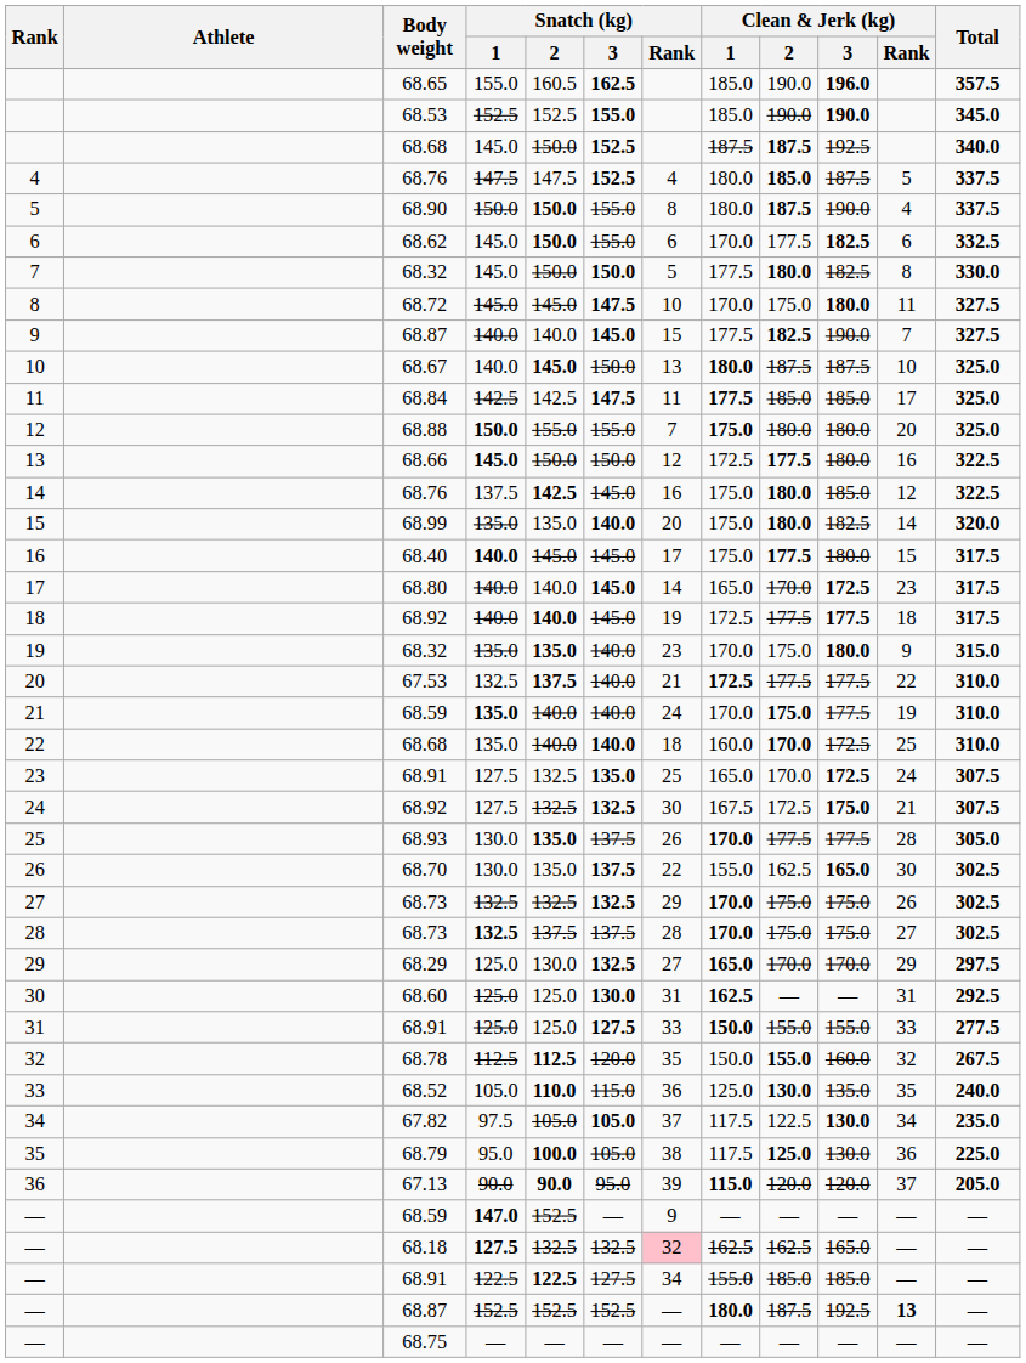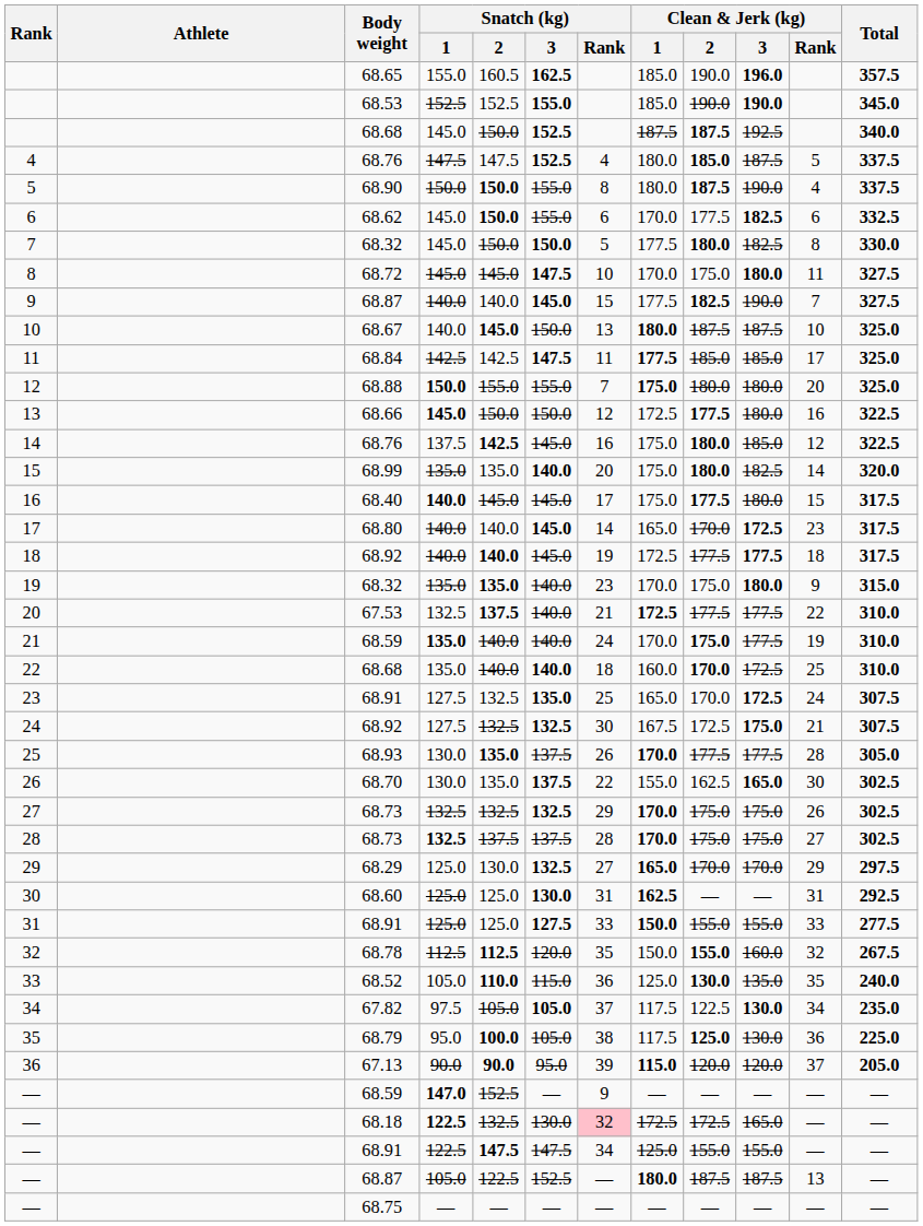— / 68.18 | Snatch (kg) / 1: 127.5 -> 122.5
— / 68.18 | Snatch (kg) / 3: 132.5 -> 130.0
— / 68.18 | Clean & Jerk (kg) / 1: 162.5 -> 172.5
— / 68.18 | Clean & Jerk (kg) / 2: 162.5 -> 172.5
— / 68.91 | Snatch (kg) / 2: 122.5 -> 147.5
— / 68.91 | Snatch (kg) / 3: 127.5 -> 147.5
— / 68.91 | Clean & Jerk (kg) / 1: 155.0 -> 125.0
— / 68.91 | Clean & Jerk (kg) / 2: 185.0 -> 155.0
— / 68.91 | Clean & Jerk (kg) / 3: 185.0 -> 155.0
— / 68.87 | Snatch (kg) / 1: 152.5 -> 105.0
— / 68.87 | Snatch (kg) / 2: 152.5 -> 122.5
— / 68.87 | Clean & Jerk (kg) / 3: 192.5 -> 187.5
— / 68.87 | Clean & Jerk (kg) / Rank: bold -> normal
